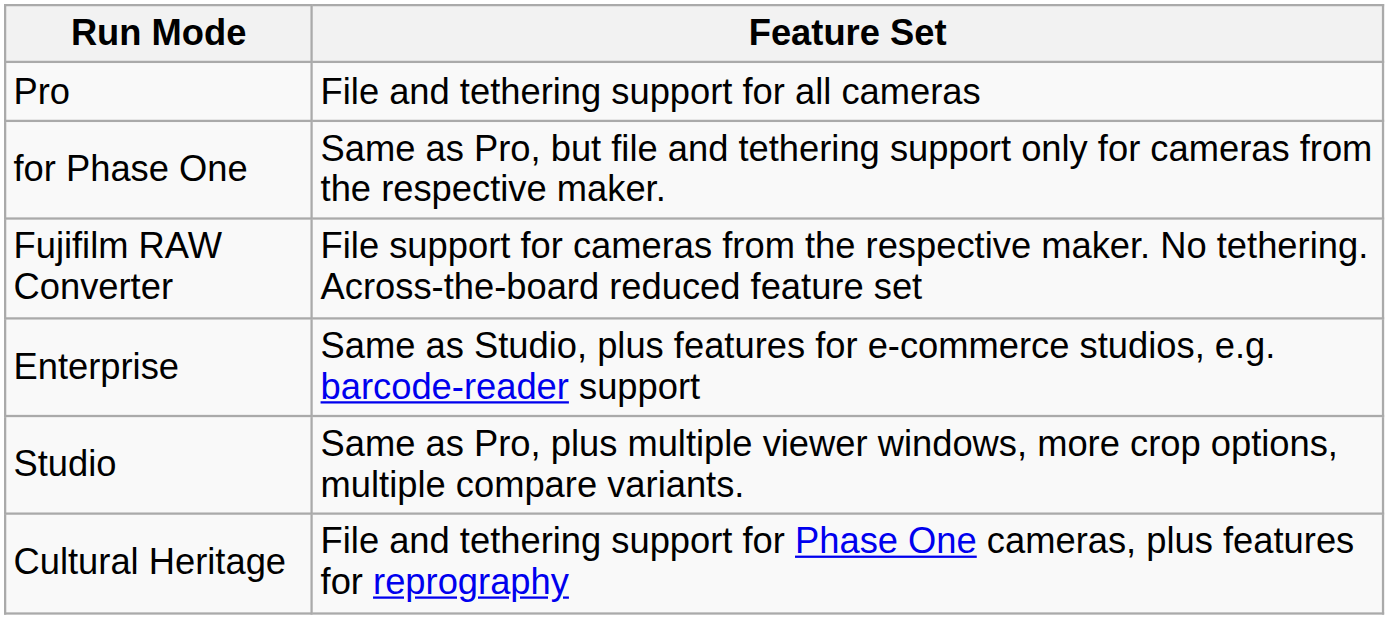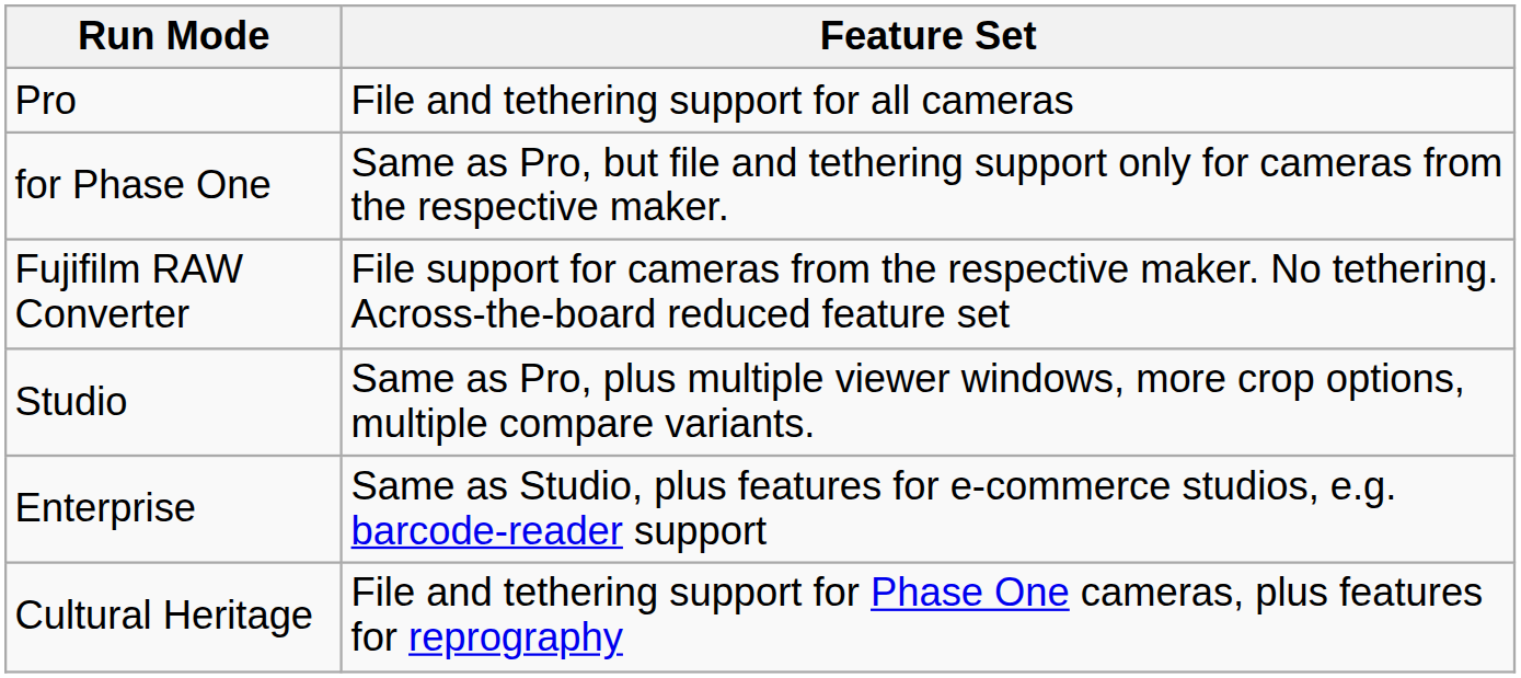rows swapped: Studio <-> Enterprise
